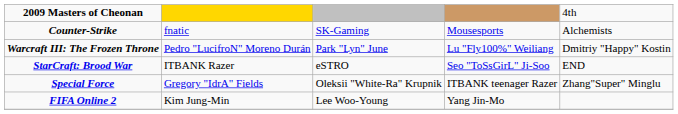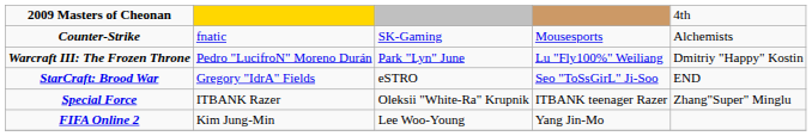StarCraft: Brood War | column 2: ITBANK Razer -> Gregory "IdrA" Fields
Special Force | column 2: Gregory "IdrA" Fields -> ITBANK Razer
